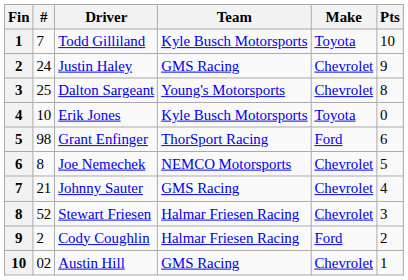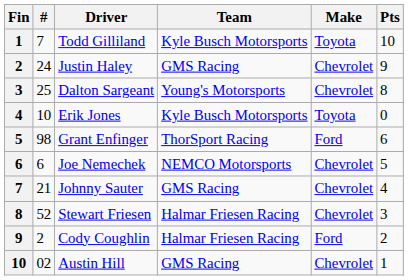Joe Nemechek | #: 8 -> 6
